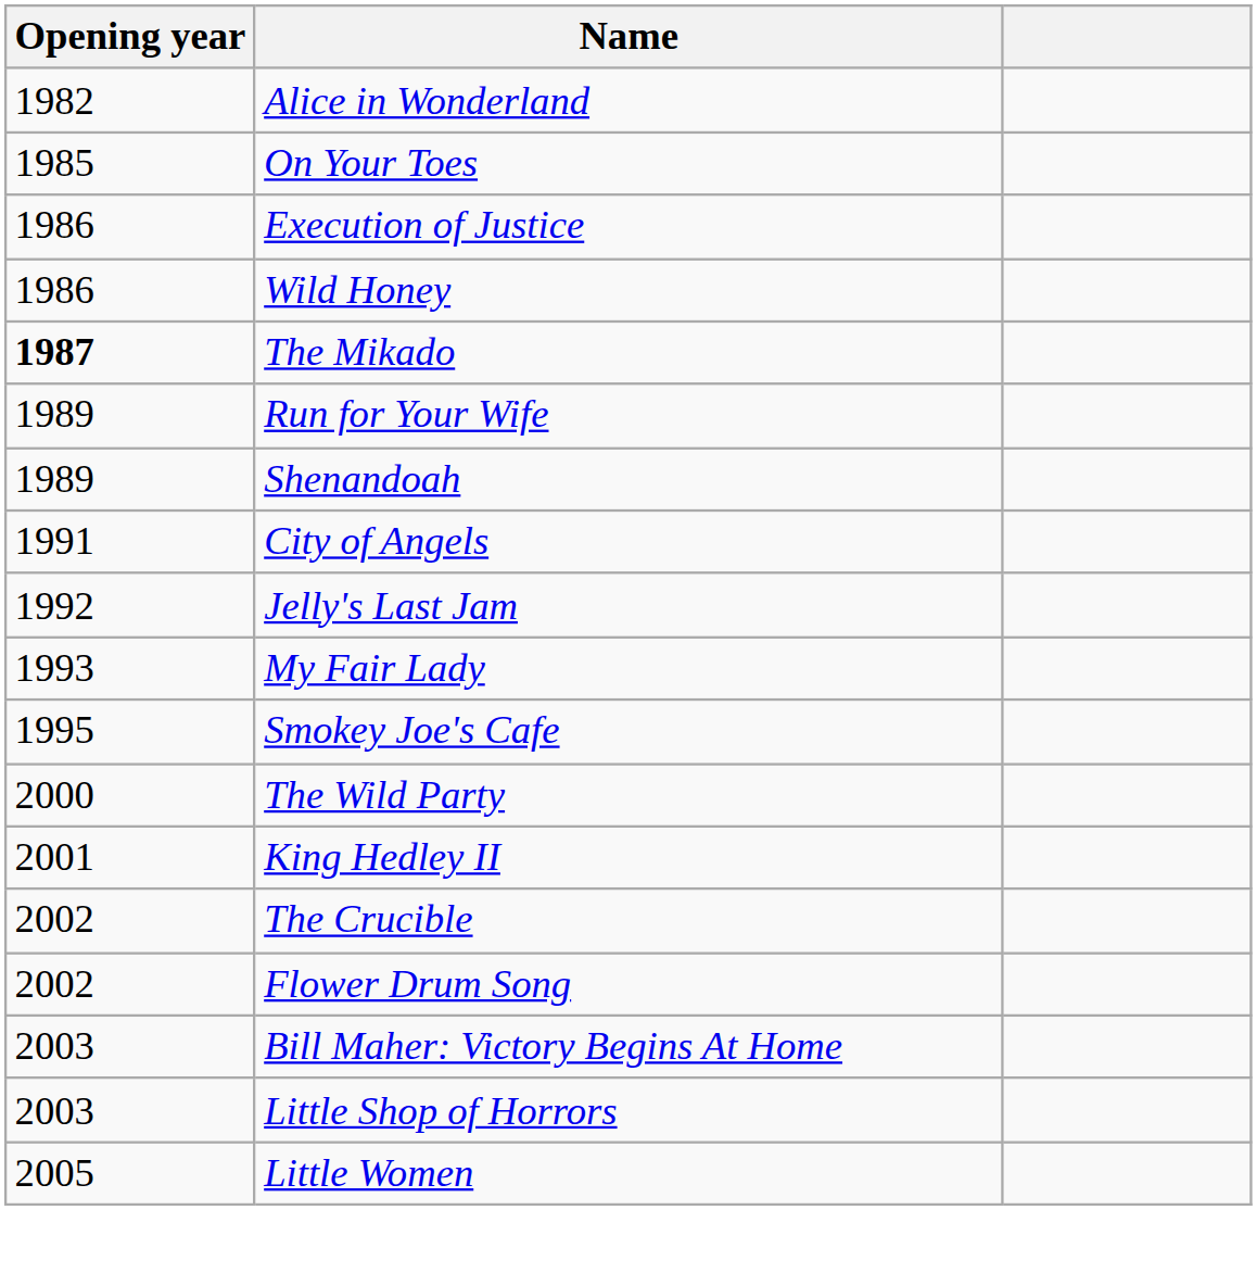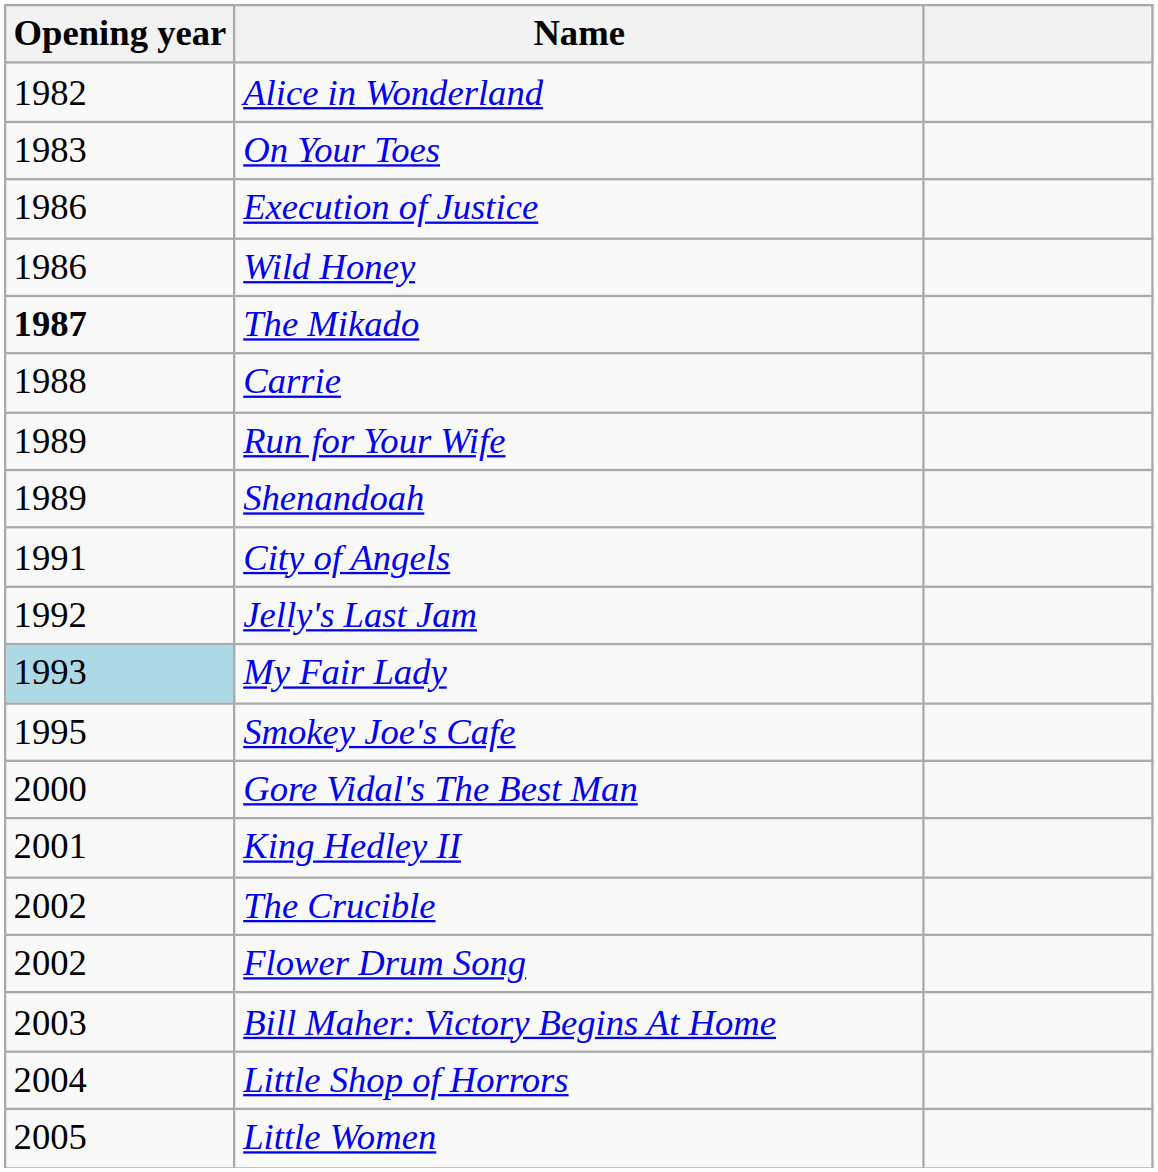On Your Toes | Opening year: 1985 -> 1983
+ row: 1988 | Carrie
My Fair Lady | Opening year: no background -> lightblue background
- row: 2000 | The Wild Party
+ row: 2000 | Gore Vidal's The Best Man
Little Shop of Horrors | Opening year: 2003 -> 2004
